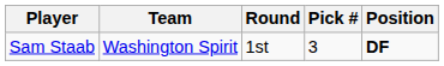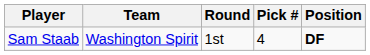Sam Staab | Pick #: 3 -> 4
